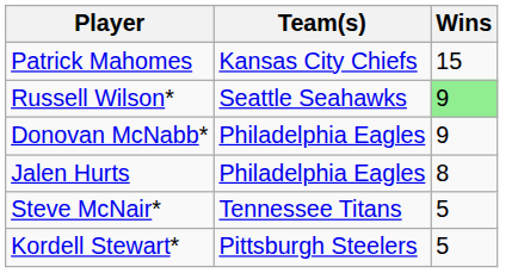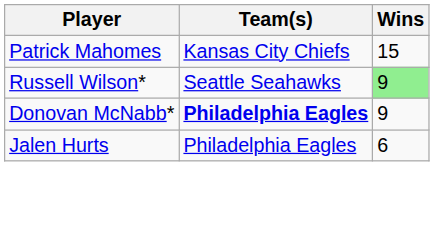Donovan McNabb* | Team(s): normal -> bold
Jalen Hurts | Wins: 8 -> 6
- row: Steve McNair* | Tennessee Titans | 5
- row: Kordell Stewart* | Pittsburgh Steelers | 5
